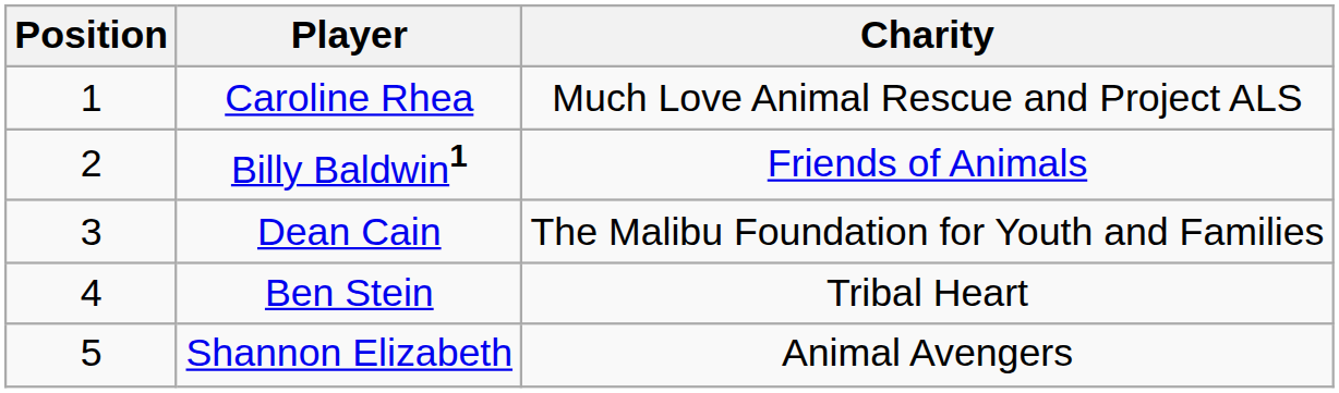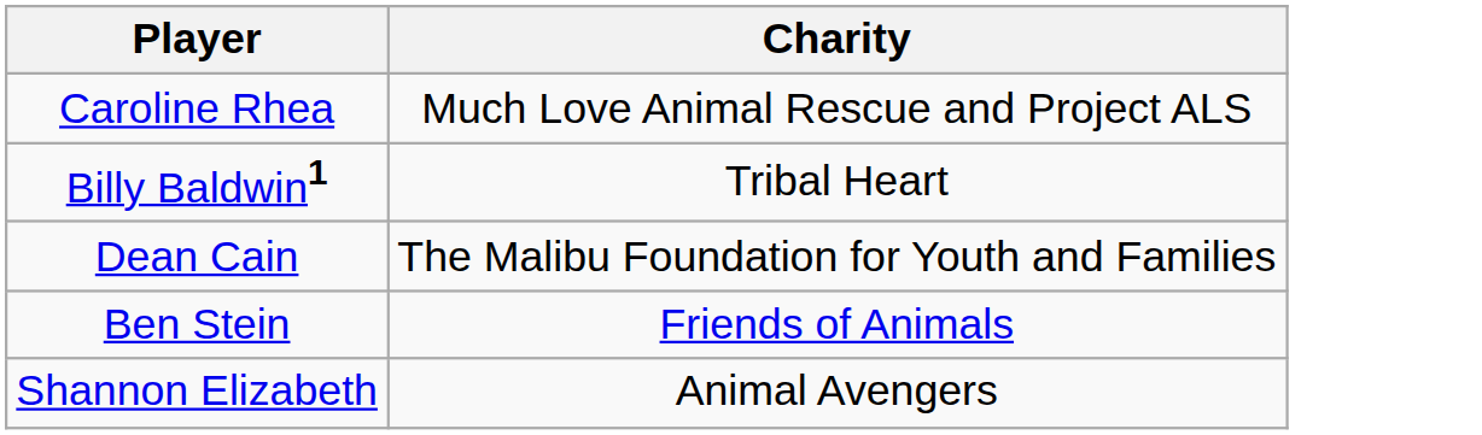- column: Position | 1 | 2 | 3 | 4 | 5
Billy Baldwin1 | Charity: Friends of Animals -> Tribal Heart
Ben Stein | Charity: Tribal Heart -> Friends of Animals
